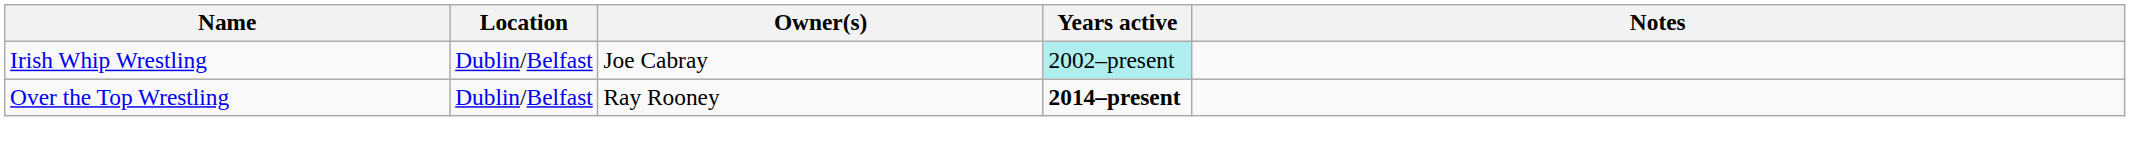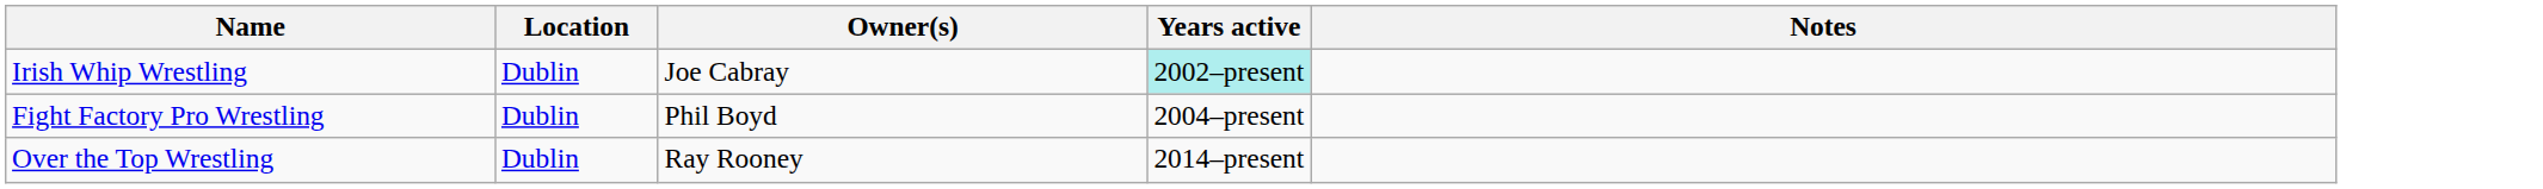Irish Whip Wrestling | Location: Dublin/Belfast -> Dublin
+ row: Fight Factory Pro Wrestling | Dublin | Phil Boyd | 2004–present
Over the Top Wrestling | Location: Dublin/Belfast -> Dublin
Over the Top Wrestling | Years active: bold -> normal
